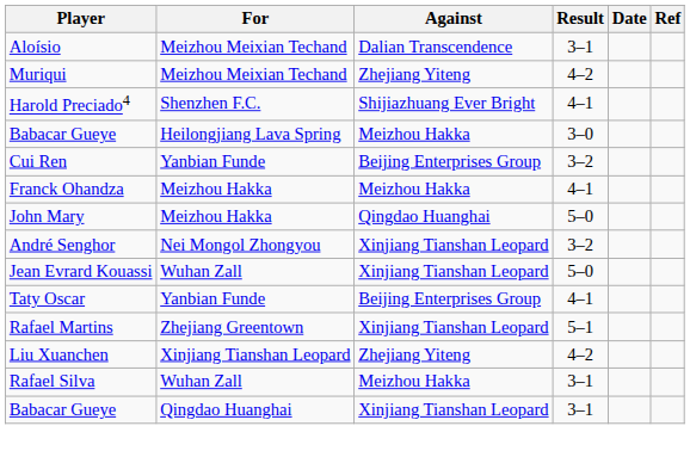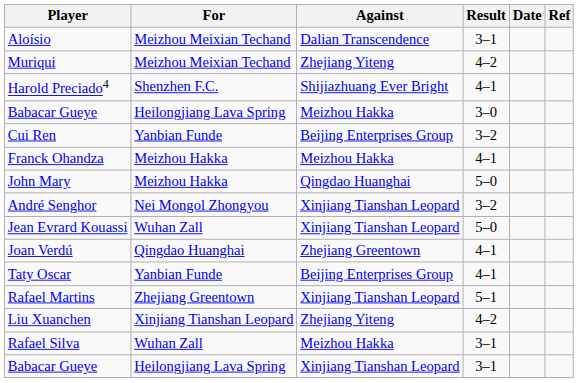+ row: Joan Verdú | Qingdao Huanghai | Zhejiang Greentown | 4–1
Babacar Gueye / Xinjiang Tianshan Leopard | For: Qingdao Huanghai -> Heilongjiang Lava Spring
